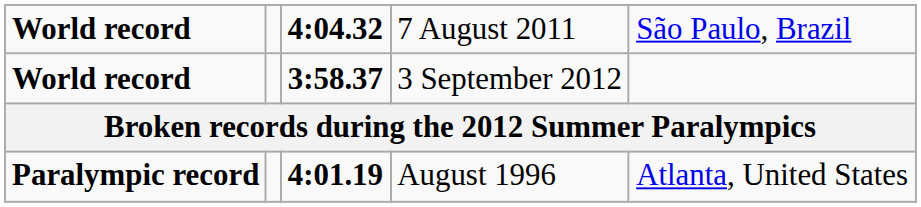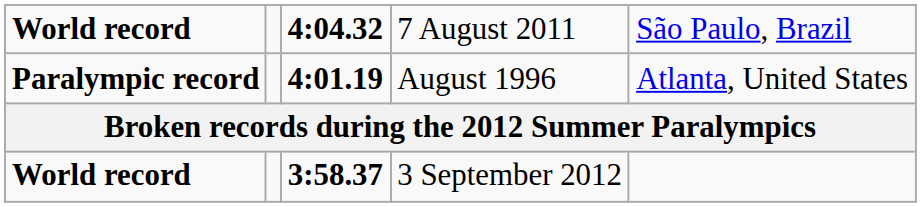rows swapped: Paralympic record <-> World record / 3 September 2012
